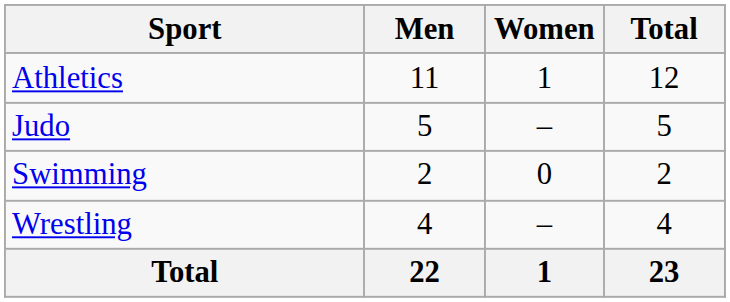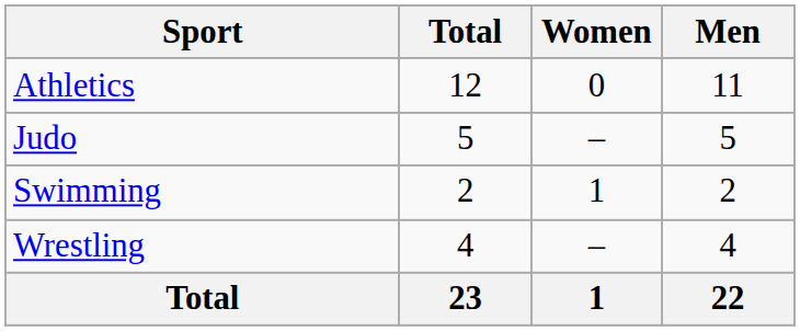columns swapped: Men <-> Total
Athletics | Women: 1 -> 0
Swimming | Women: 0 -> 1
